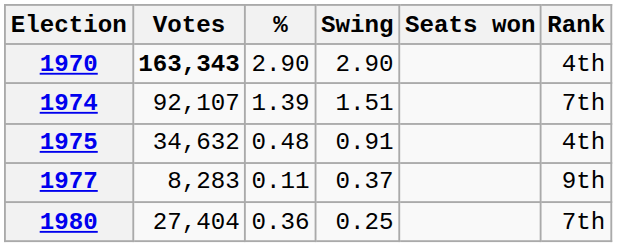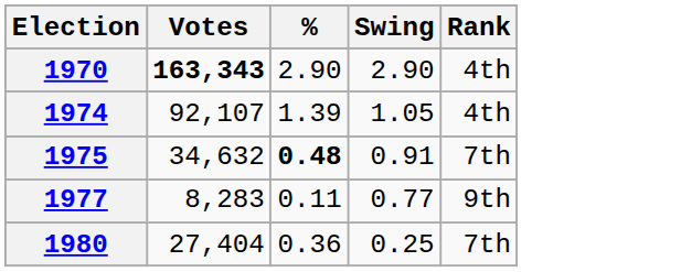- column: Seats won
1974 | Swing: 1.51 -> 1.05
1974 | Rank: 7th -> 4th
1975 | %: normal -> bold
1975 | Rank: 4th -> 7th
1977 | Swing: 0.37 -> 0.77
